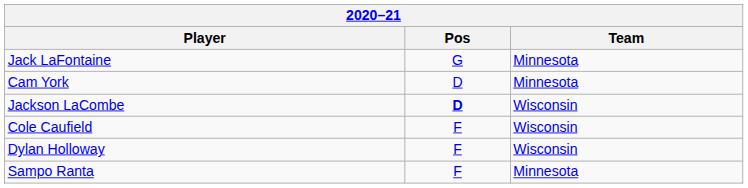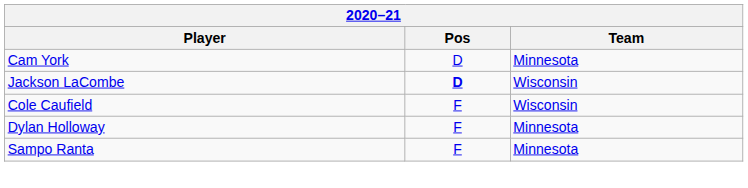- row: Jack LaFontaine | G | Minnesota
Dylan Holloway | Team: Wisconsin -> Minnesota
